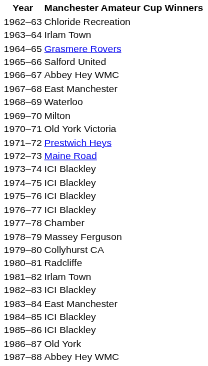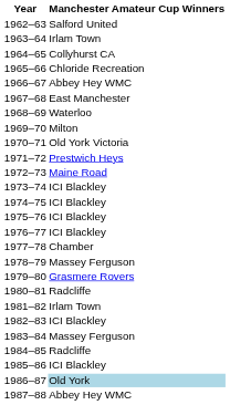1962–63 | Manchester Amateur Cup Winners: Chloride Recreation -> Salford United
1964–65 | Manchester Amateur Cup Winners: Grasmere Rovers -> Collyhurst CA
1965–66 | Manchester Amateur Cup Winners: Salford United -> Chloride Recreation
1979–80 | Manchester Amateur Cup Winners: Collyhurst CA -> Grasmere Rovers
1983–84 | Manchester Amateur Cup Winners: East Manchester -> Massey Ferguson
1984–85 | Manchester Amateur Cup Winners: ICI Blackley -> Radcliffe
1986–87 | Manchester Amateur Cup Winners: no background -> lightblue background
